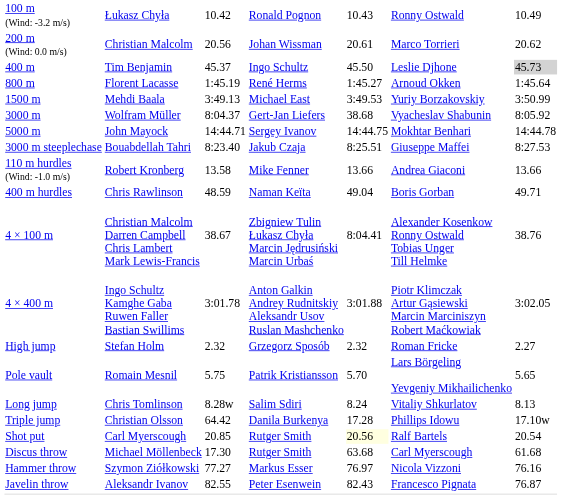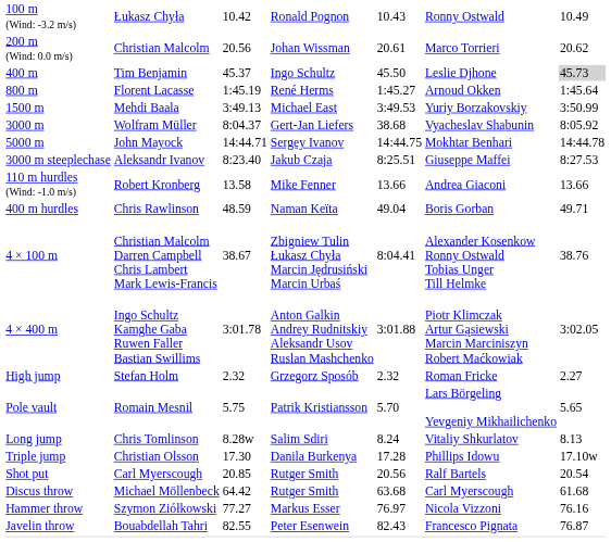3000 m steeplechase | column 2: Bouabdellah Tahri -> Aleksandr Ivanov
Triple jump | column 3: 64.42 -> 17.30
Shot put | column 5: lightyellow background -> no background
Discus throw | column 3: 17.30 -> 64.42
Javelin throw | column 2: Aleksandr Ivanov -> Bouabdellah Tahri
